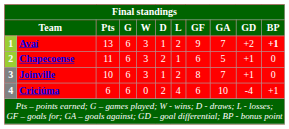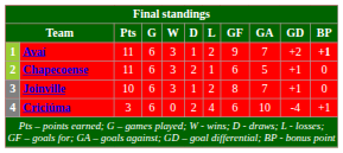Avaí | Pts: 13 -> 11
Criciúma | Pts: 6 -> 3
